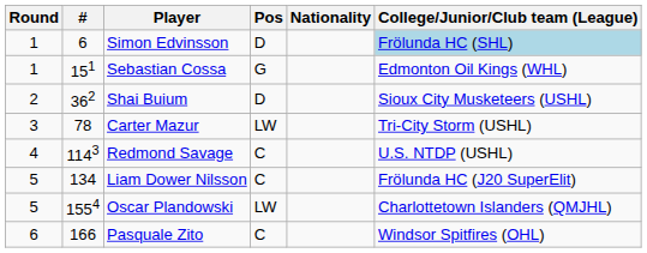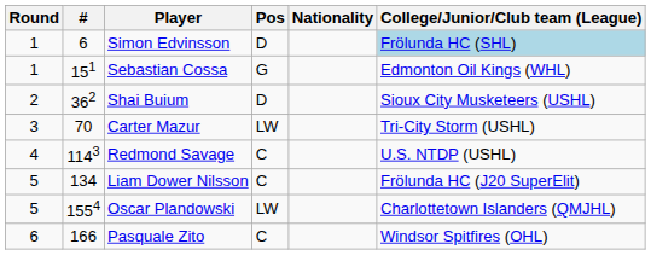Carter Mazur | #: 78 -> 70
